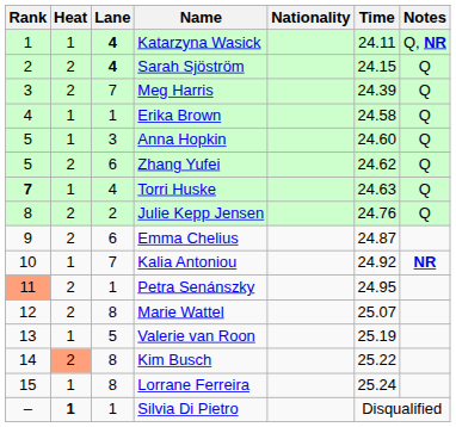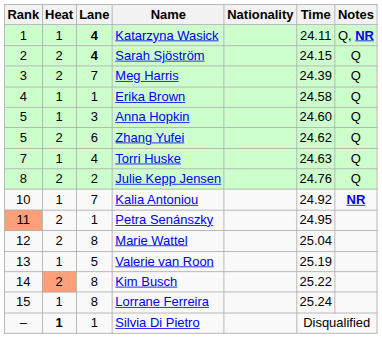Torri Huske | Rank: bold -> normal
- row: 9 | 2 | 6 | Emma Chelius | 24.87
Marie Wattel | Time: 25.07 -> 25.04
